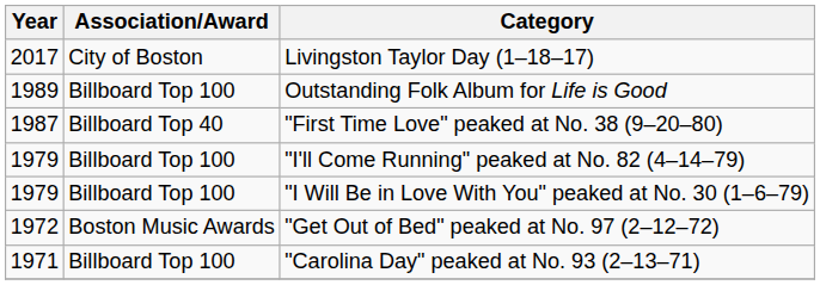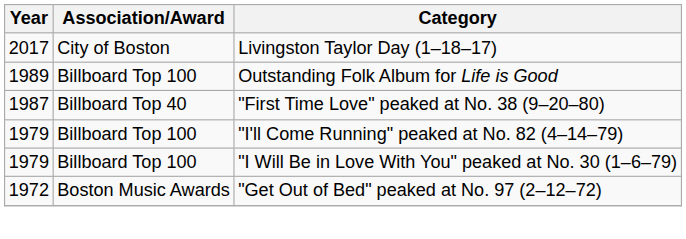- row: 1971 | Billboard Top 100 | "Carolina Day" peaked at No. 93 (2–13–71)
